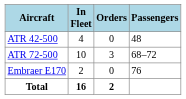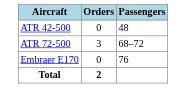- column: In Fleet | 4 | 10 | 2 | 16
